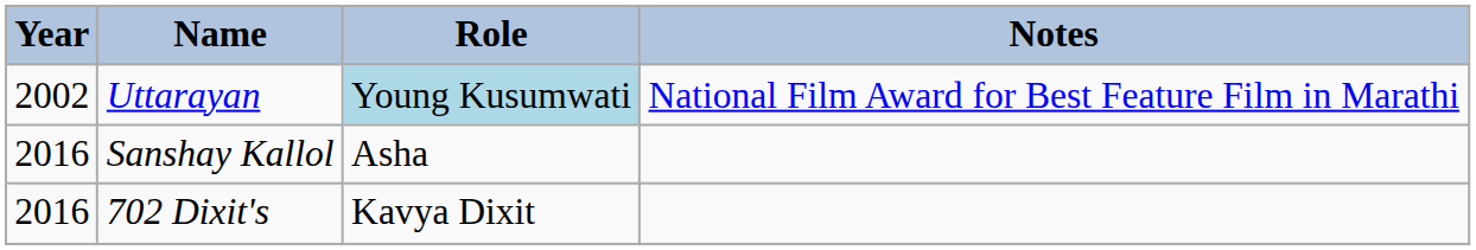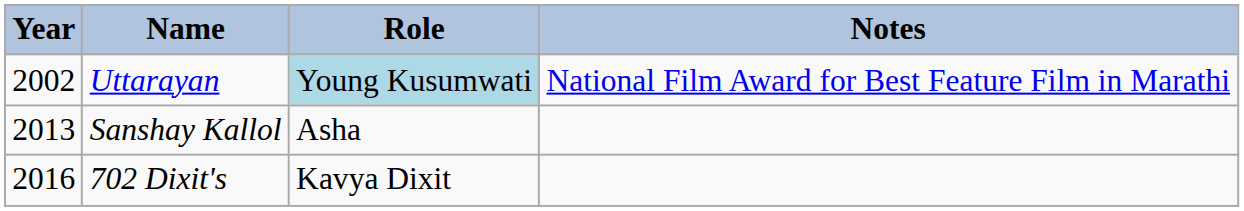Sanshay Kallol | Year: 2016 -> 2013
